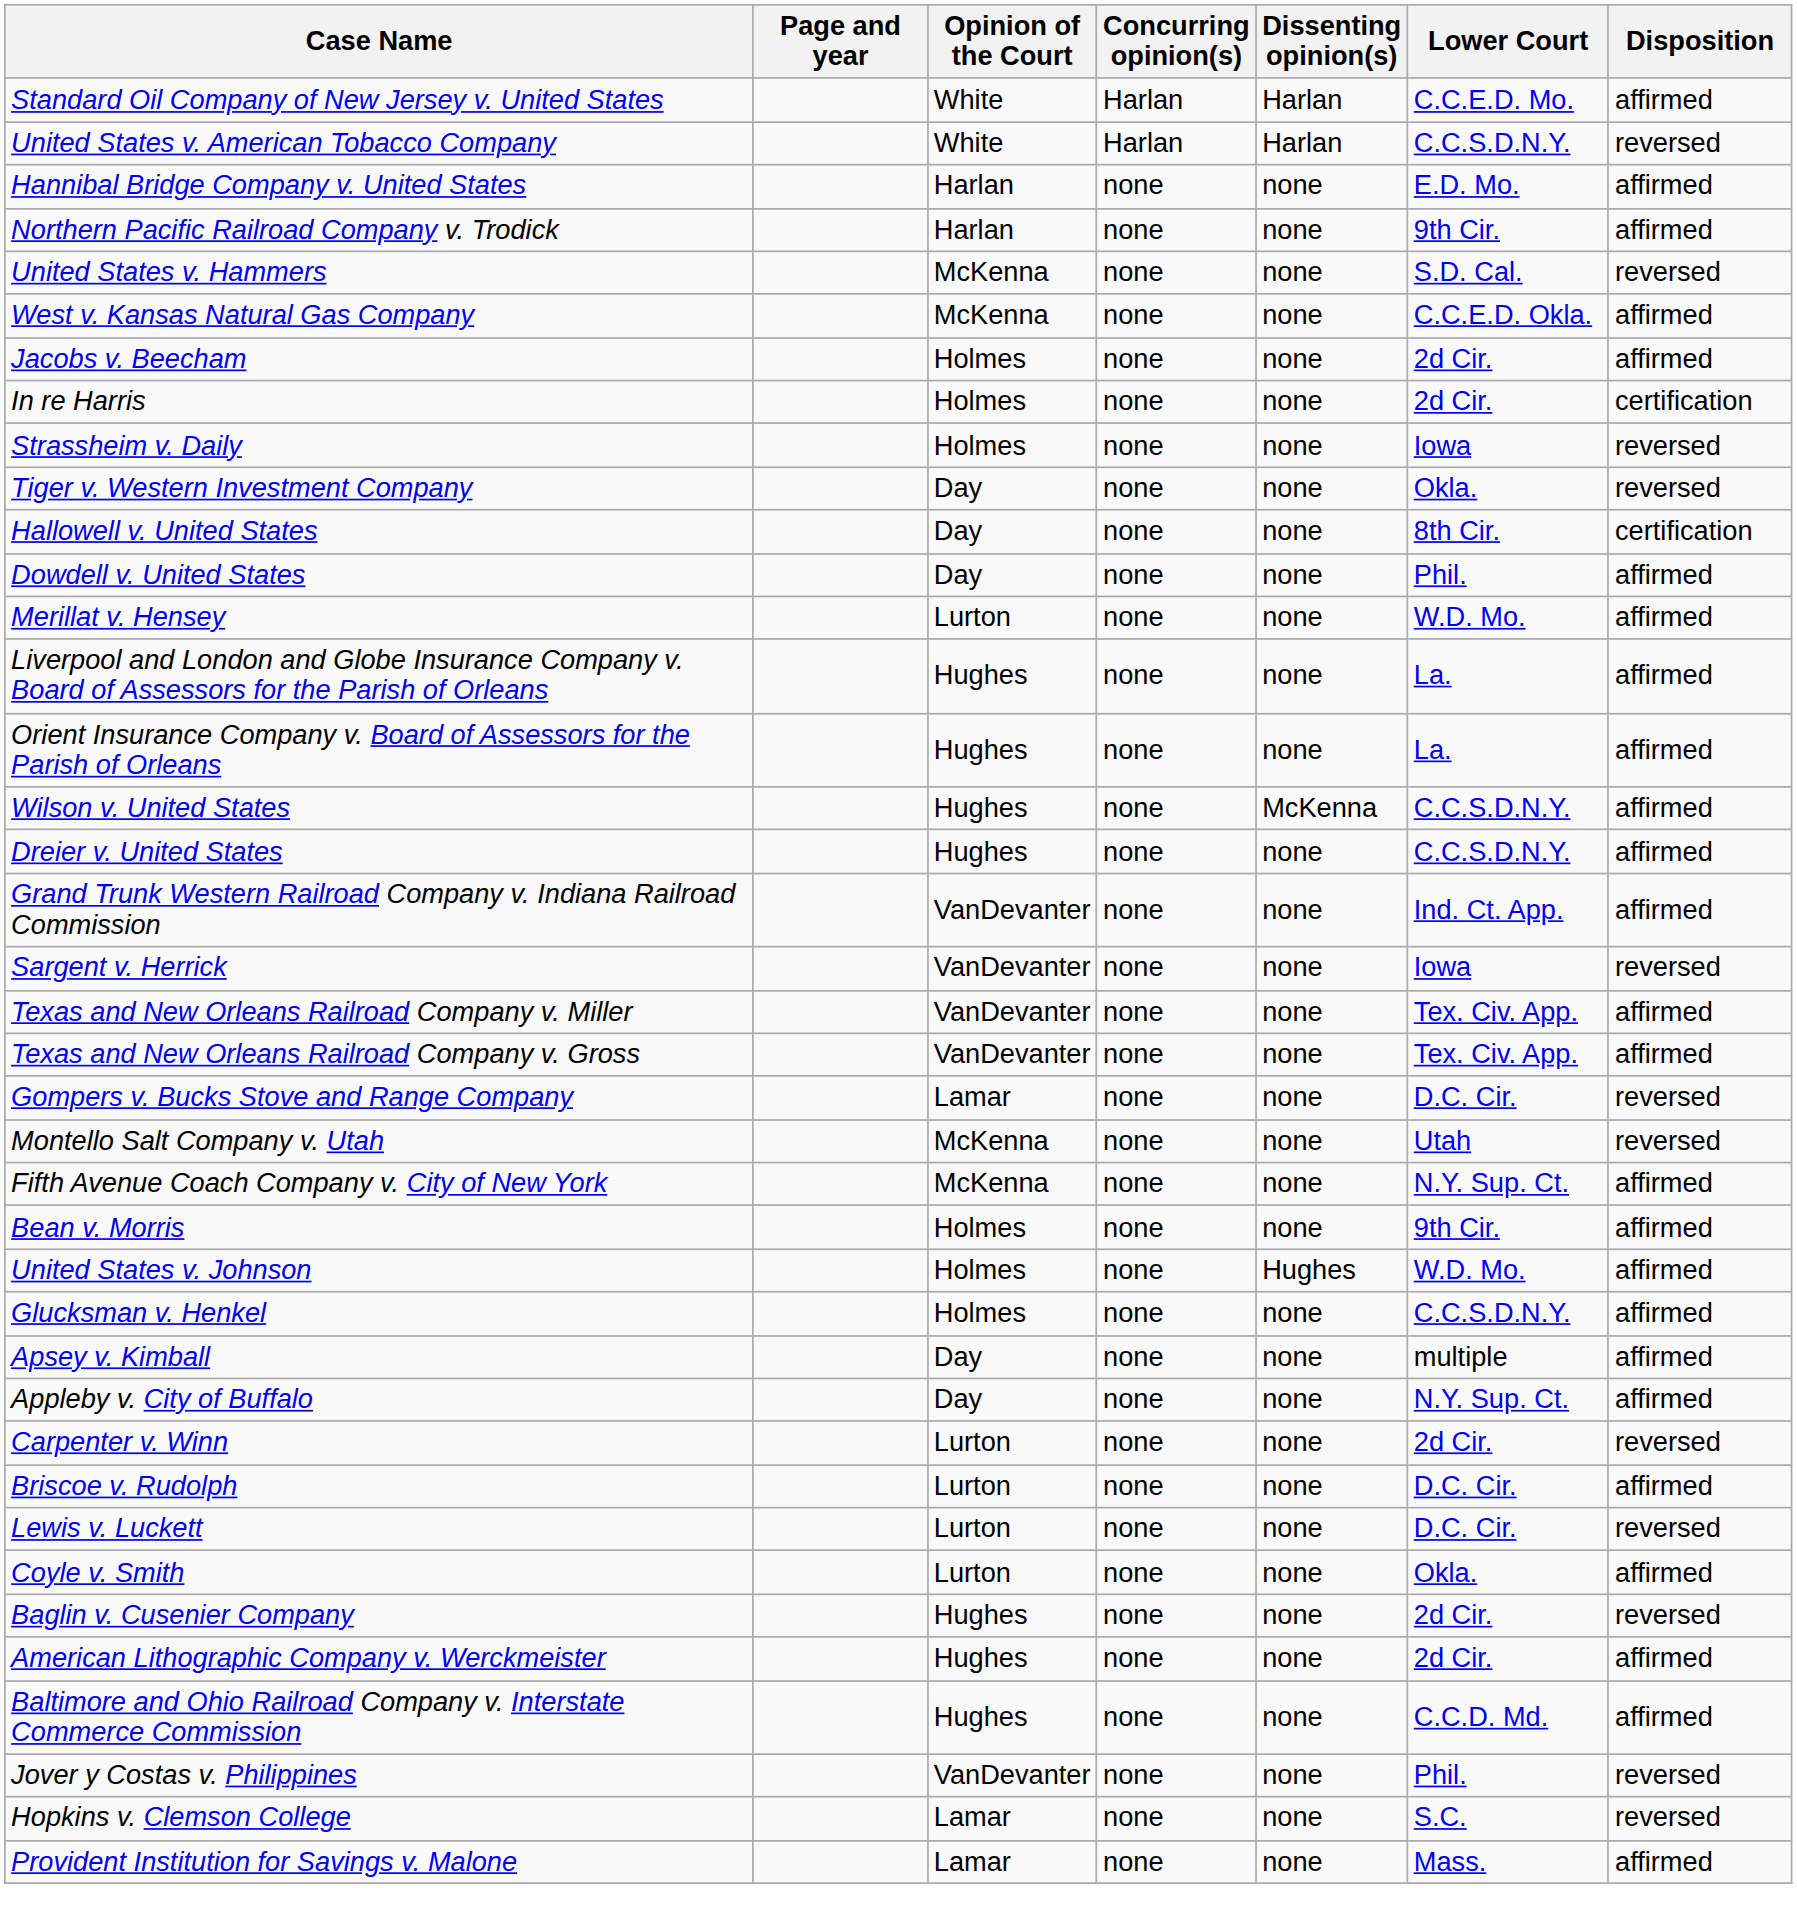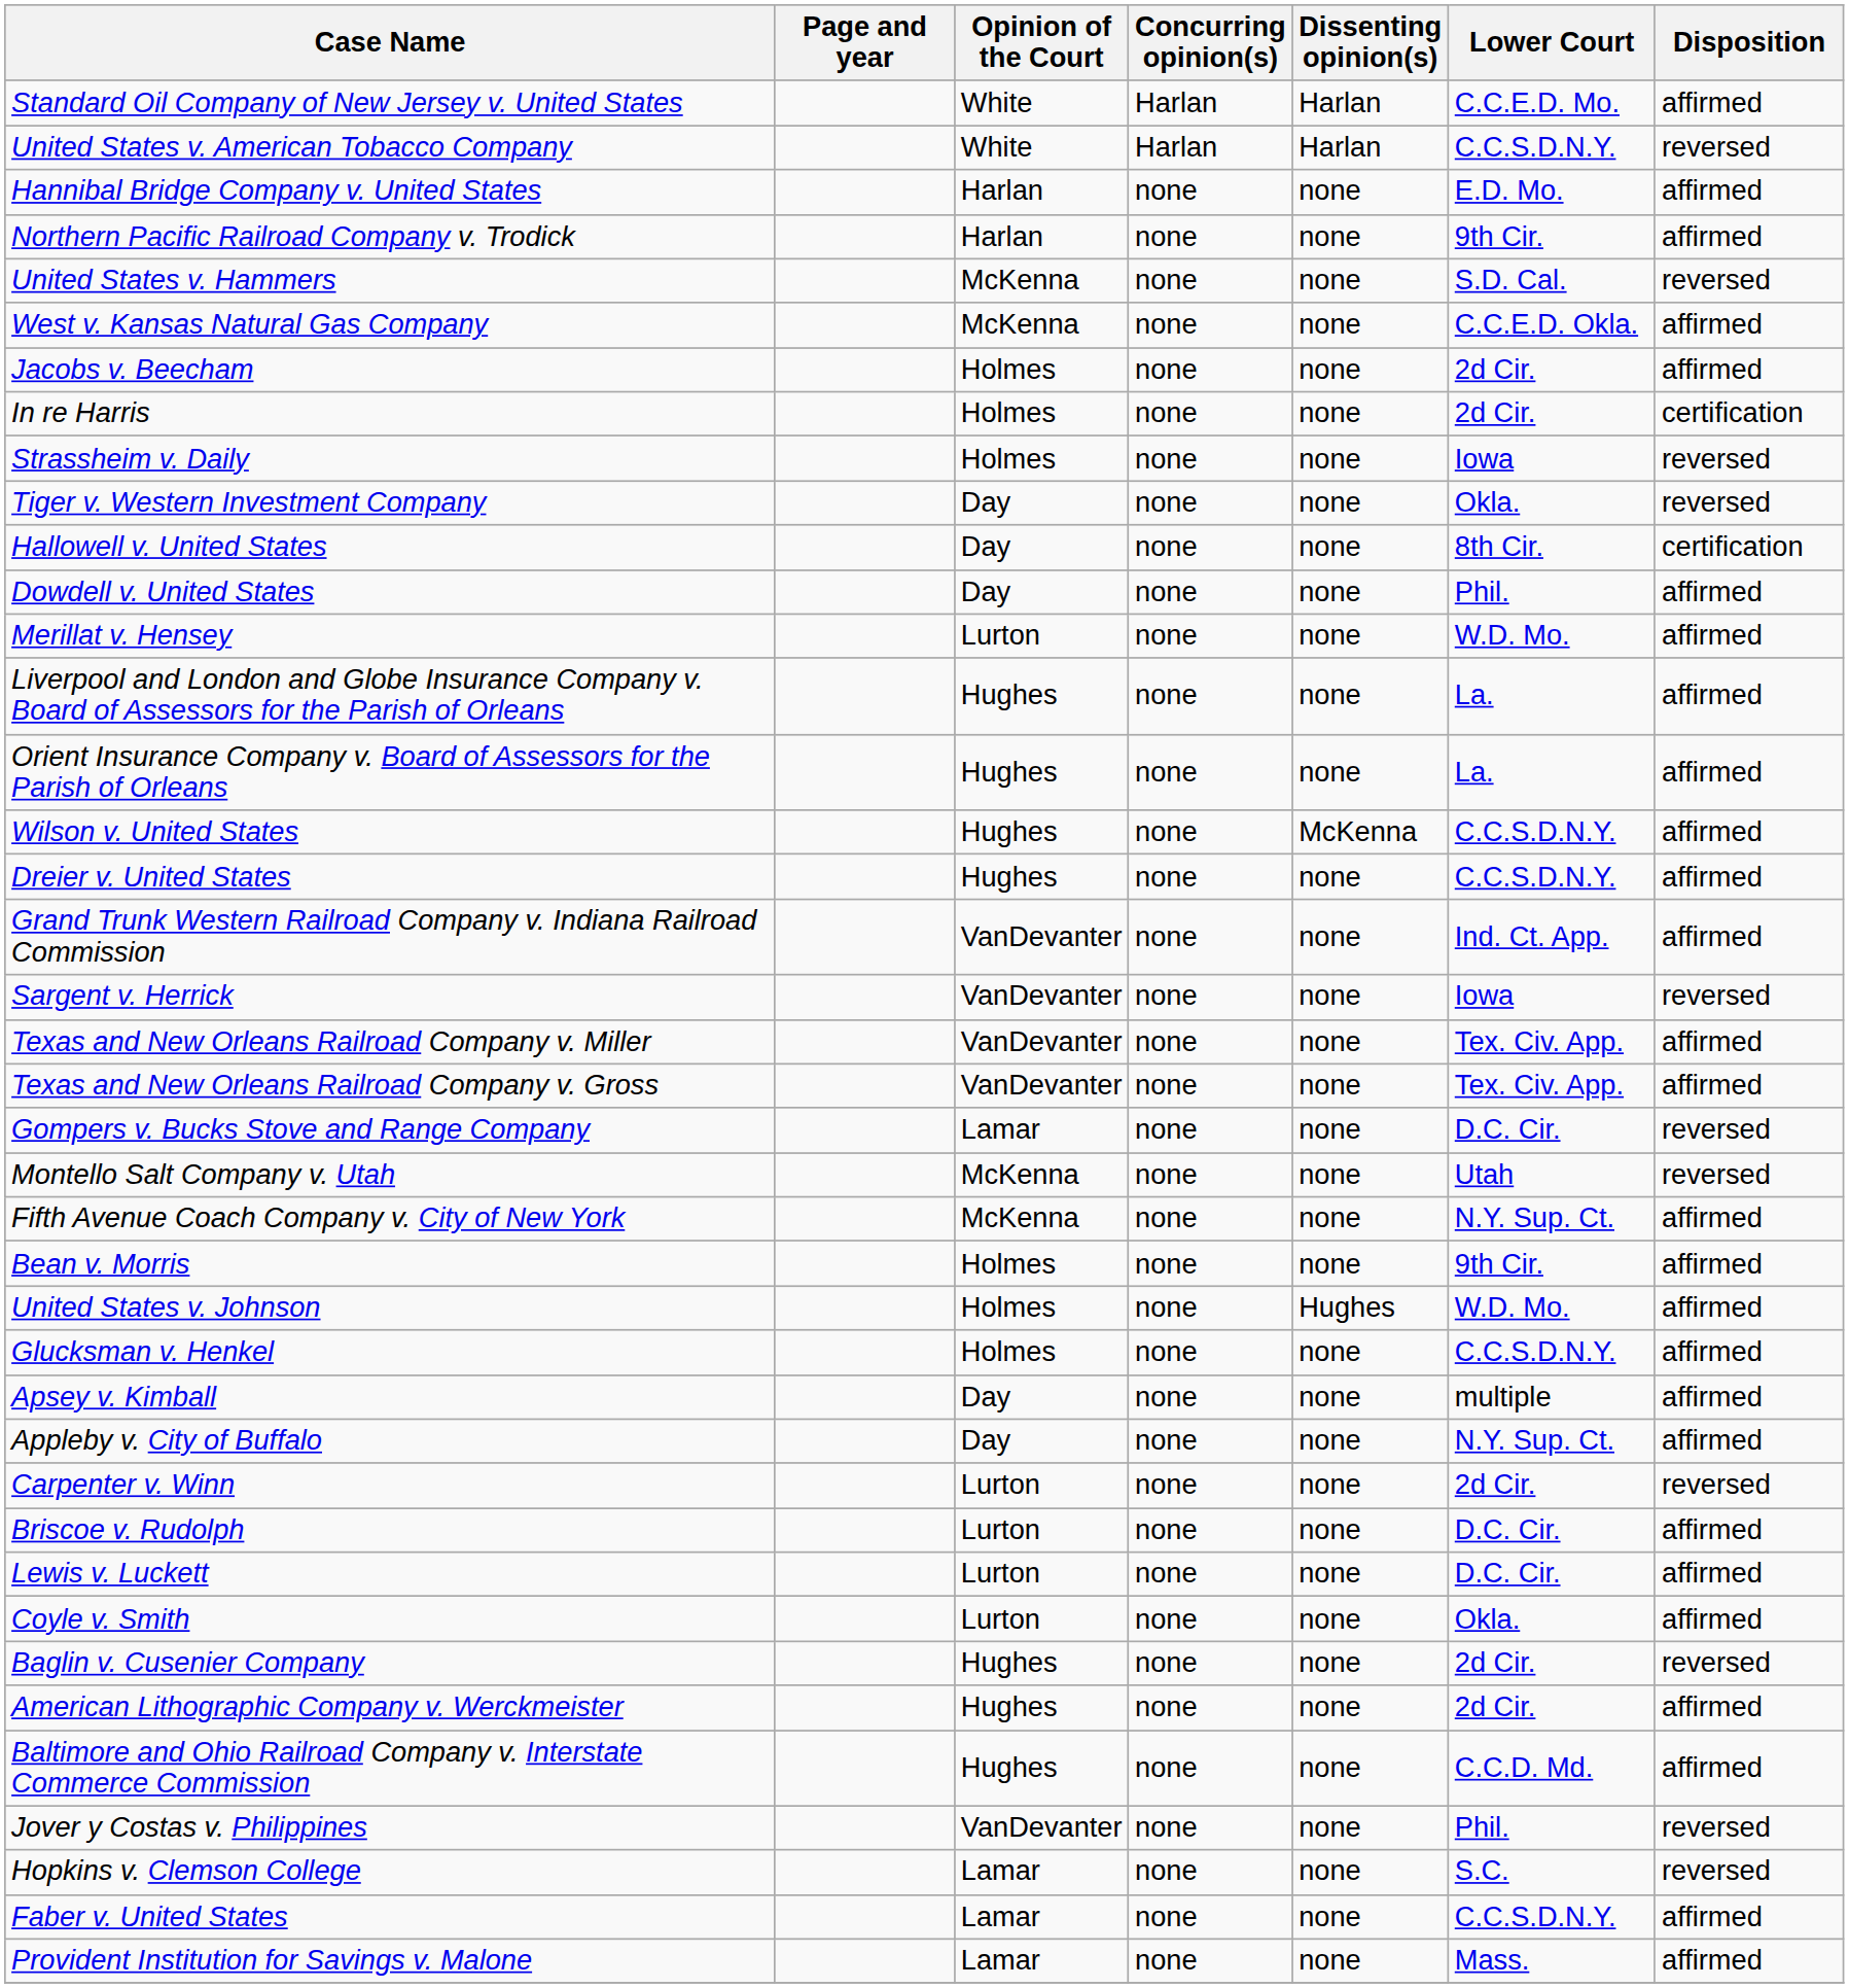Lewis v. Luckett | Disposition: reversed -> affirmed
+ row: Faber v. United States | Lamar | none | none | C.C.S.D.N.Y. | affirmed
